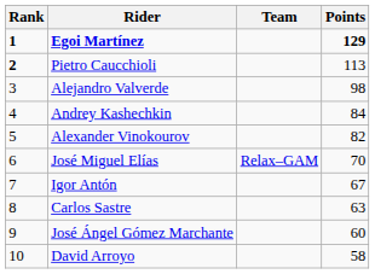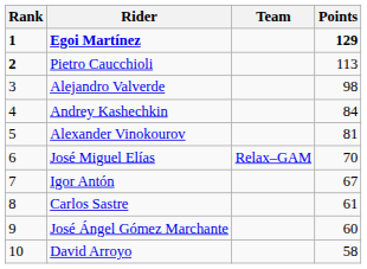Alexander Vinokourov | Points: 82 -> 81
Carlos Sastre | Points: 63 -> 61
